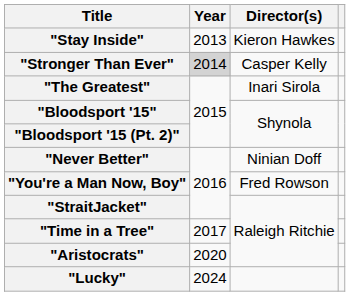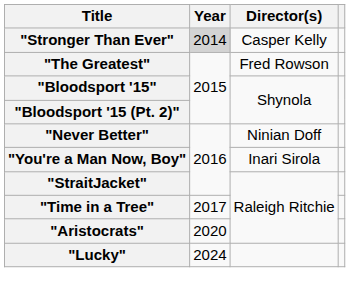- row: "Stay Inside" | 2013 | Kieron Hawkes
"The Greatest" | Director(s): Inari Sirola -> Fred Rowson
"You're a Man Now, Boy" | Director(s): Fred Rowson -> Inari Sirola
